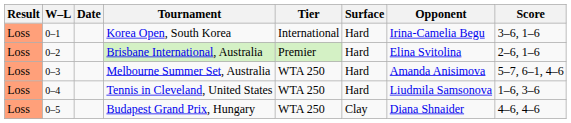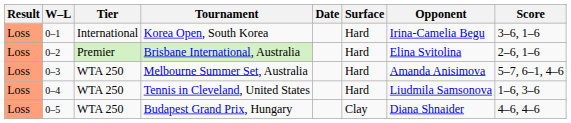columns swapped: Date <-> Tier
